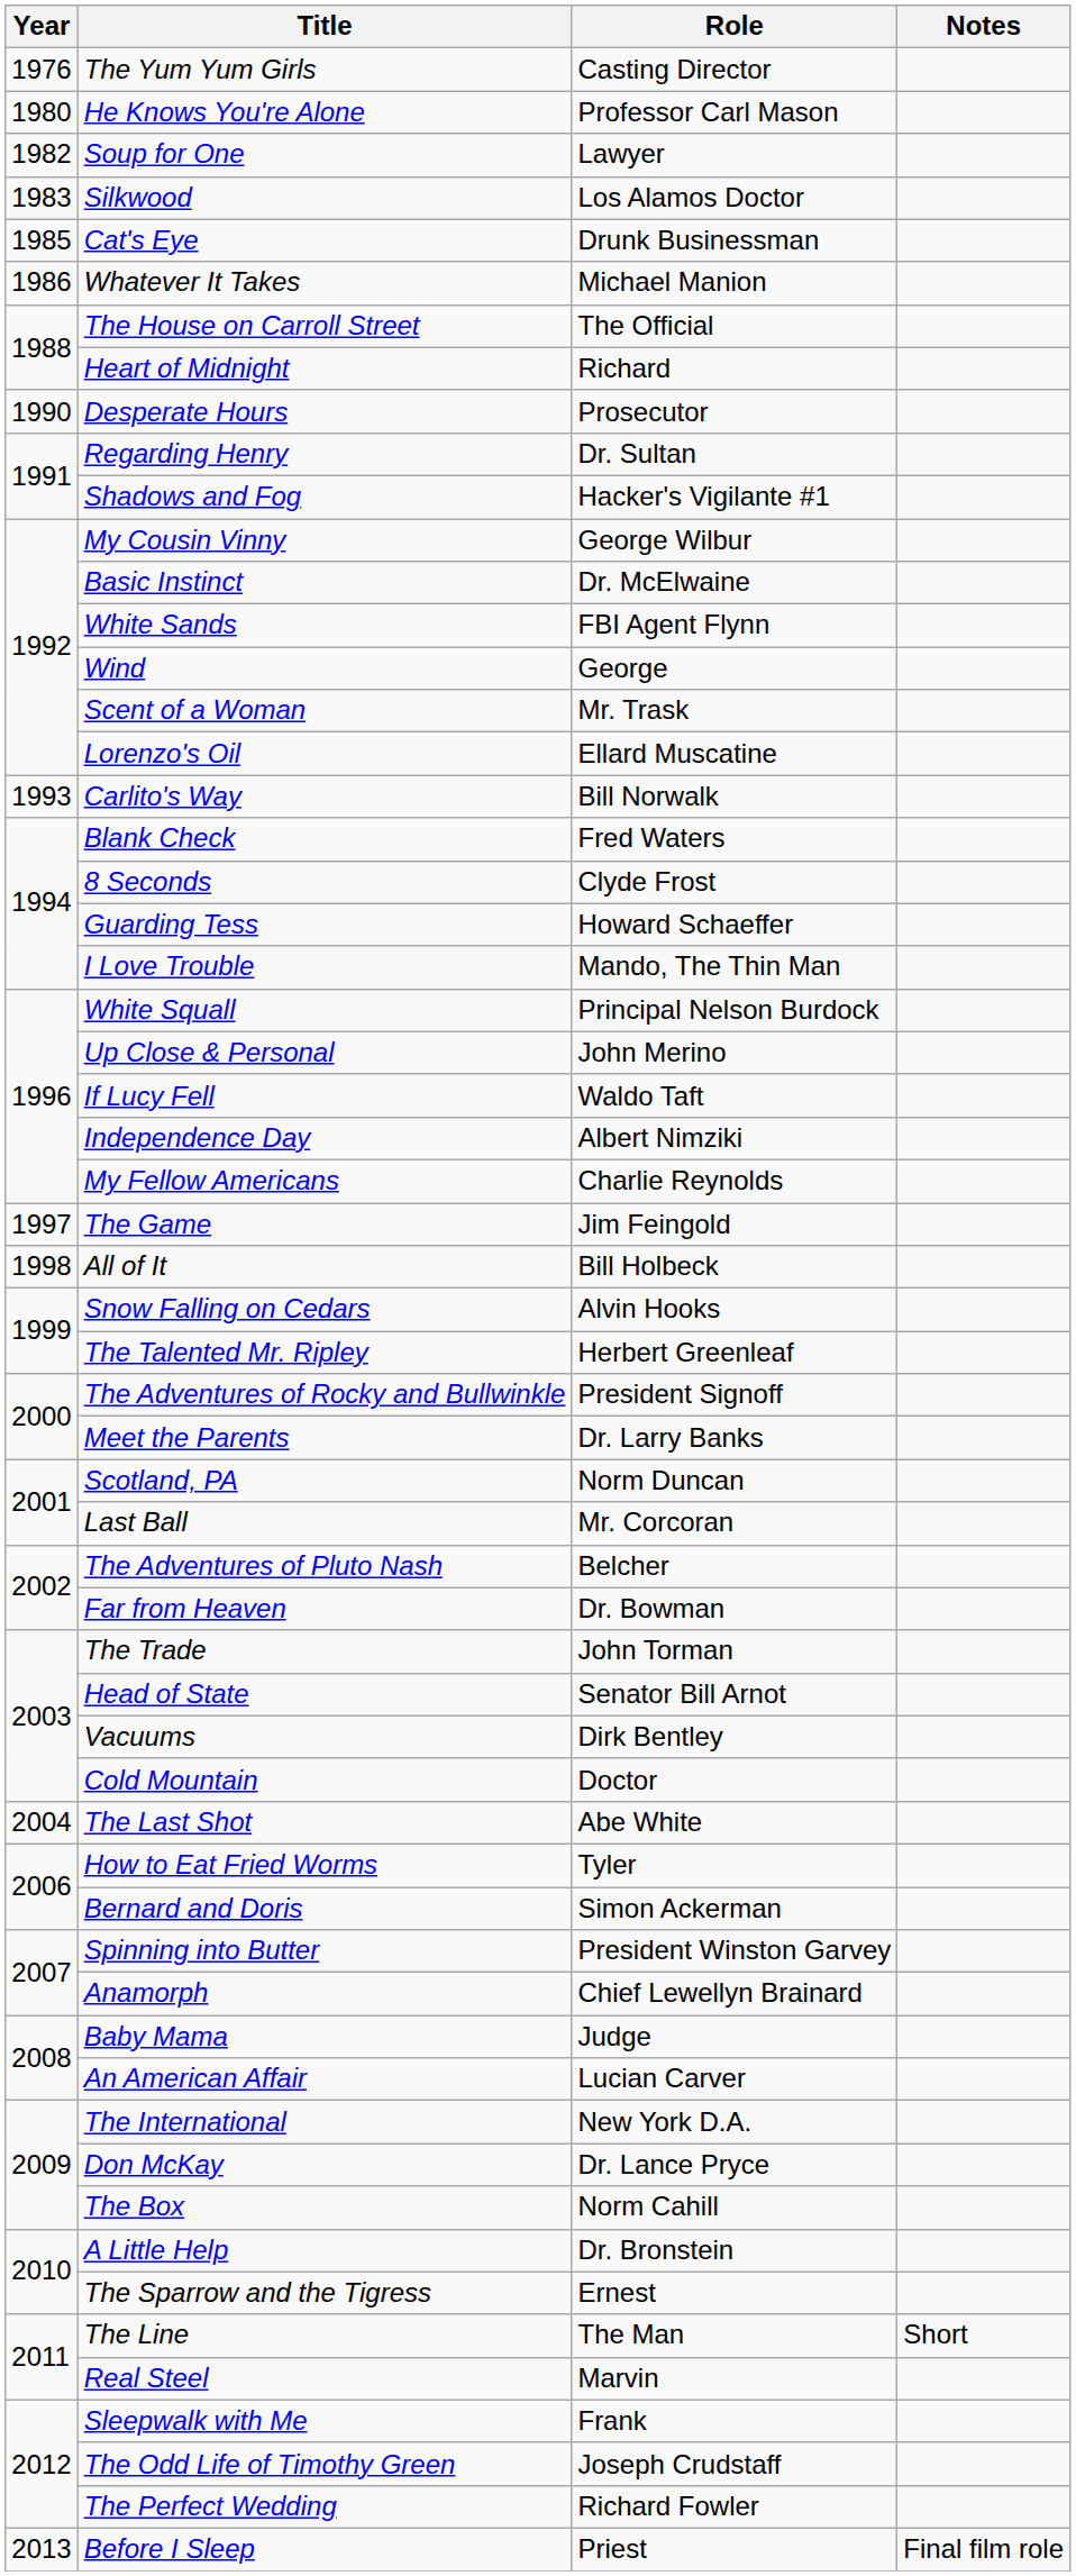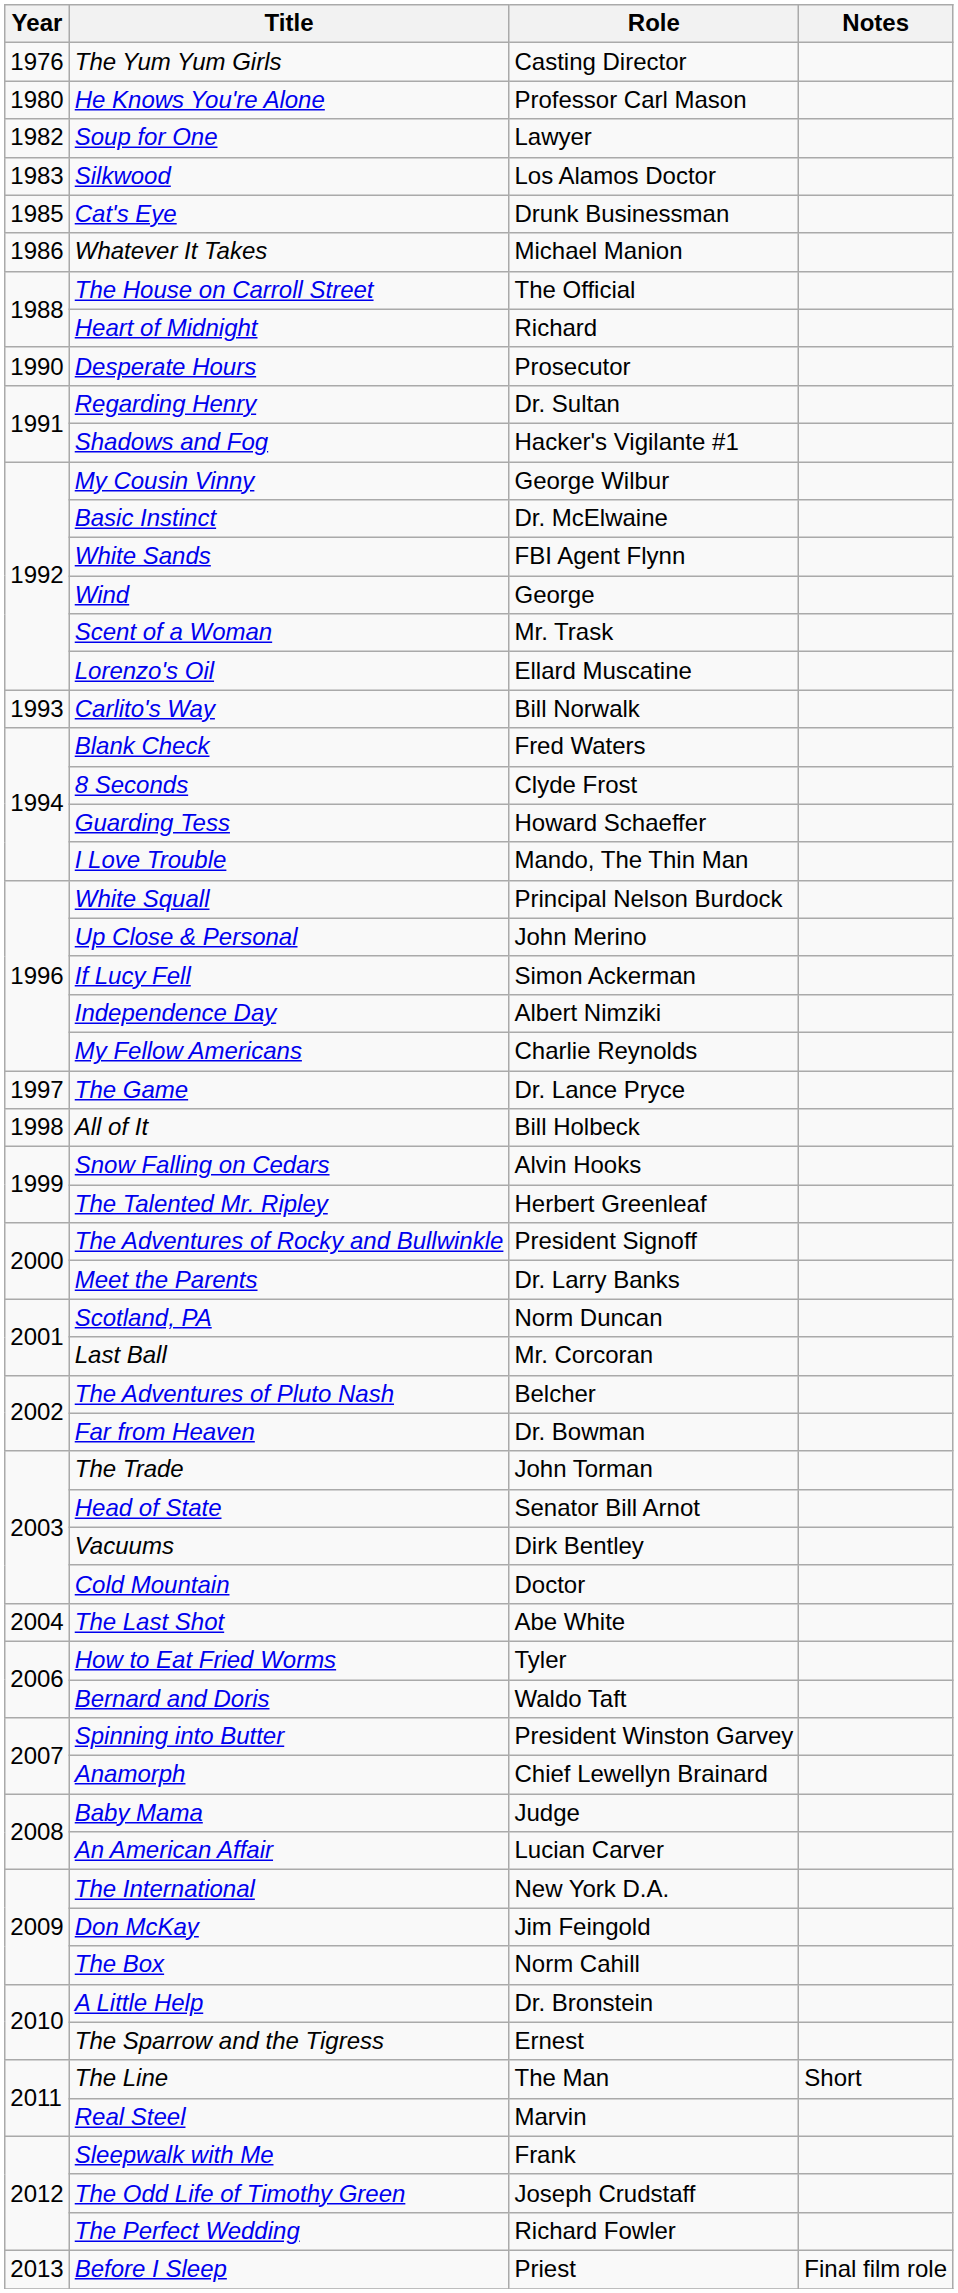If Lucy Fell | Role: Waldo Taft -> Simon Ackerman
The Game | Role: Jim Feingold -> Dr. Lance Pryce
Bernard and Doris | Role: Simon Ackerman -> Waldo Taft
Don McKay | Role: Dr. Lance Pryce -> Jim Feingold
